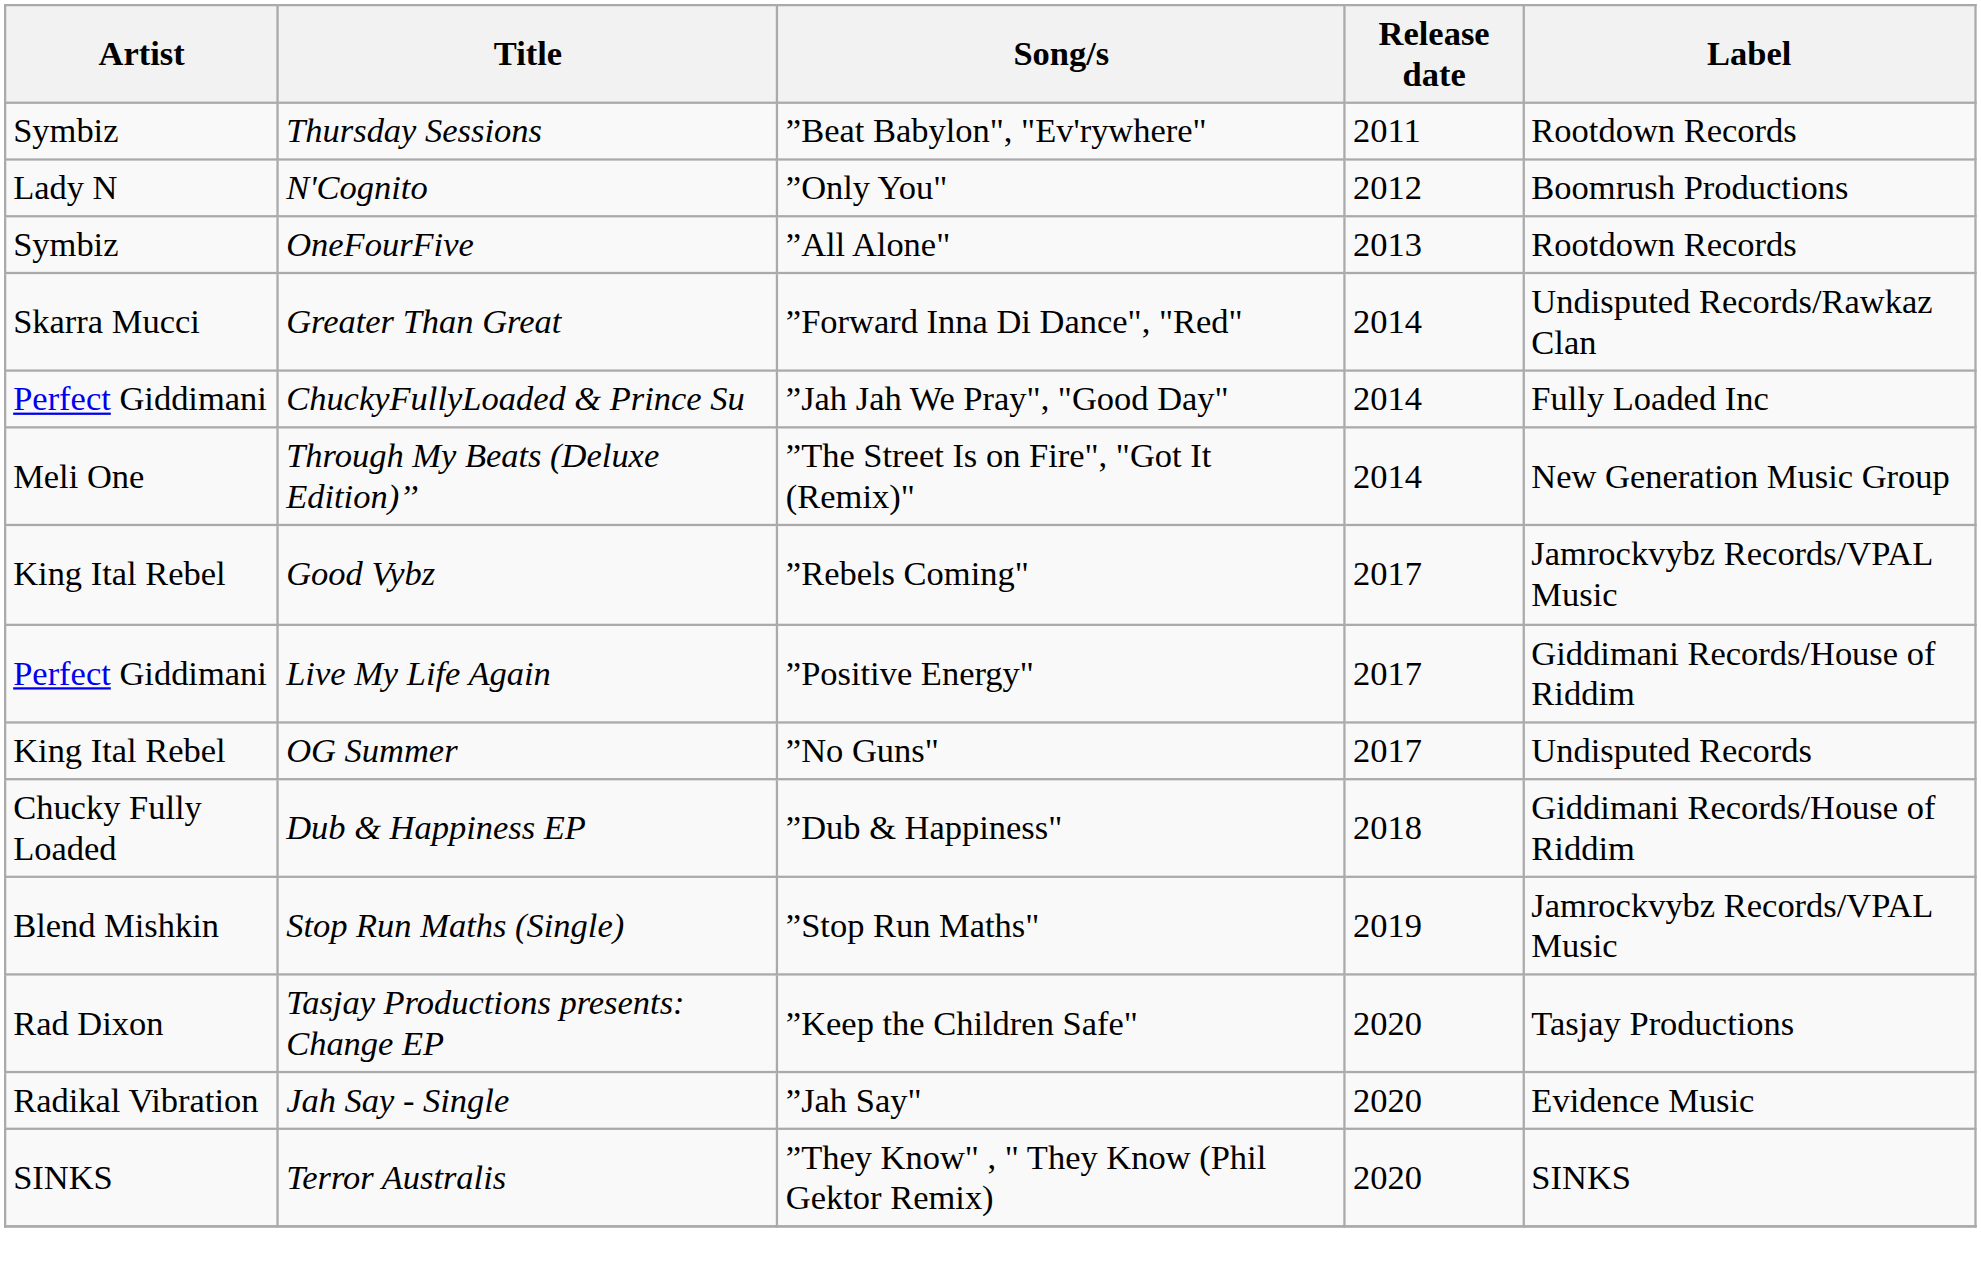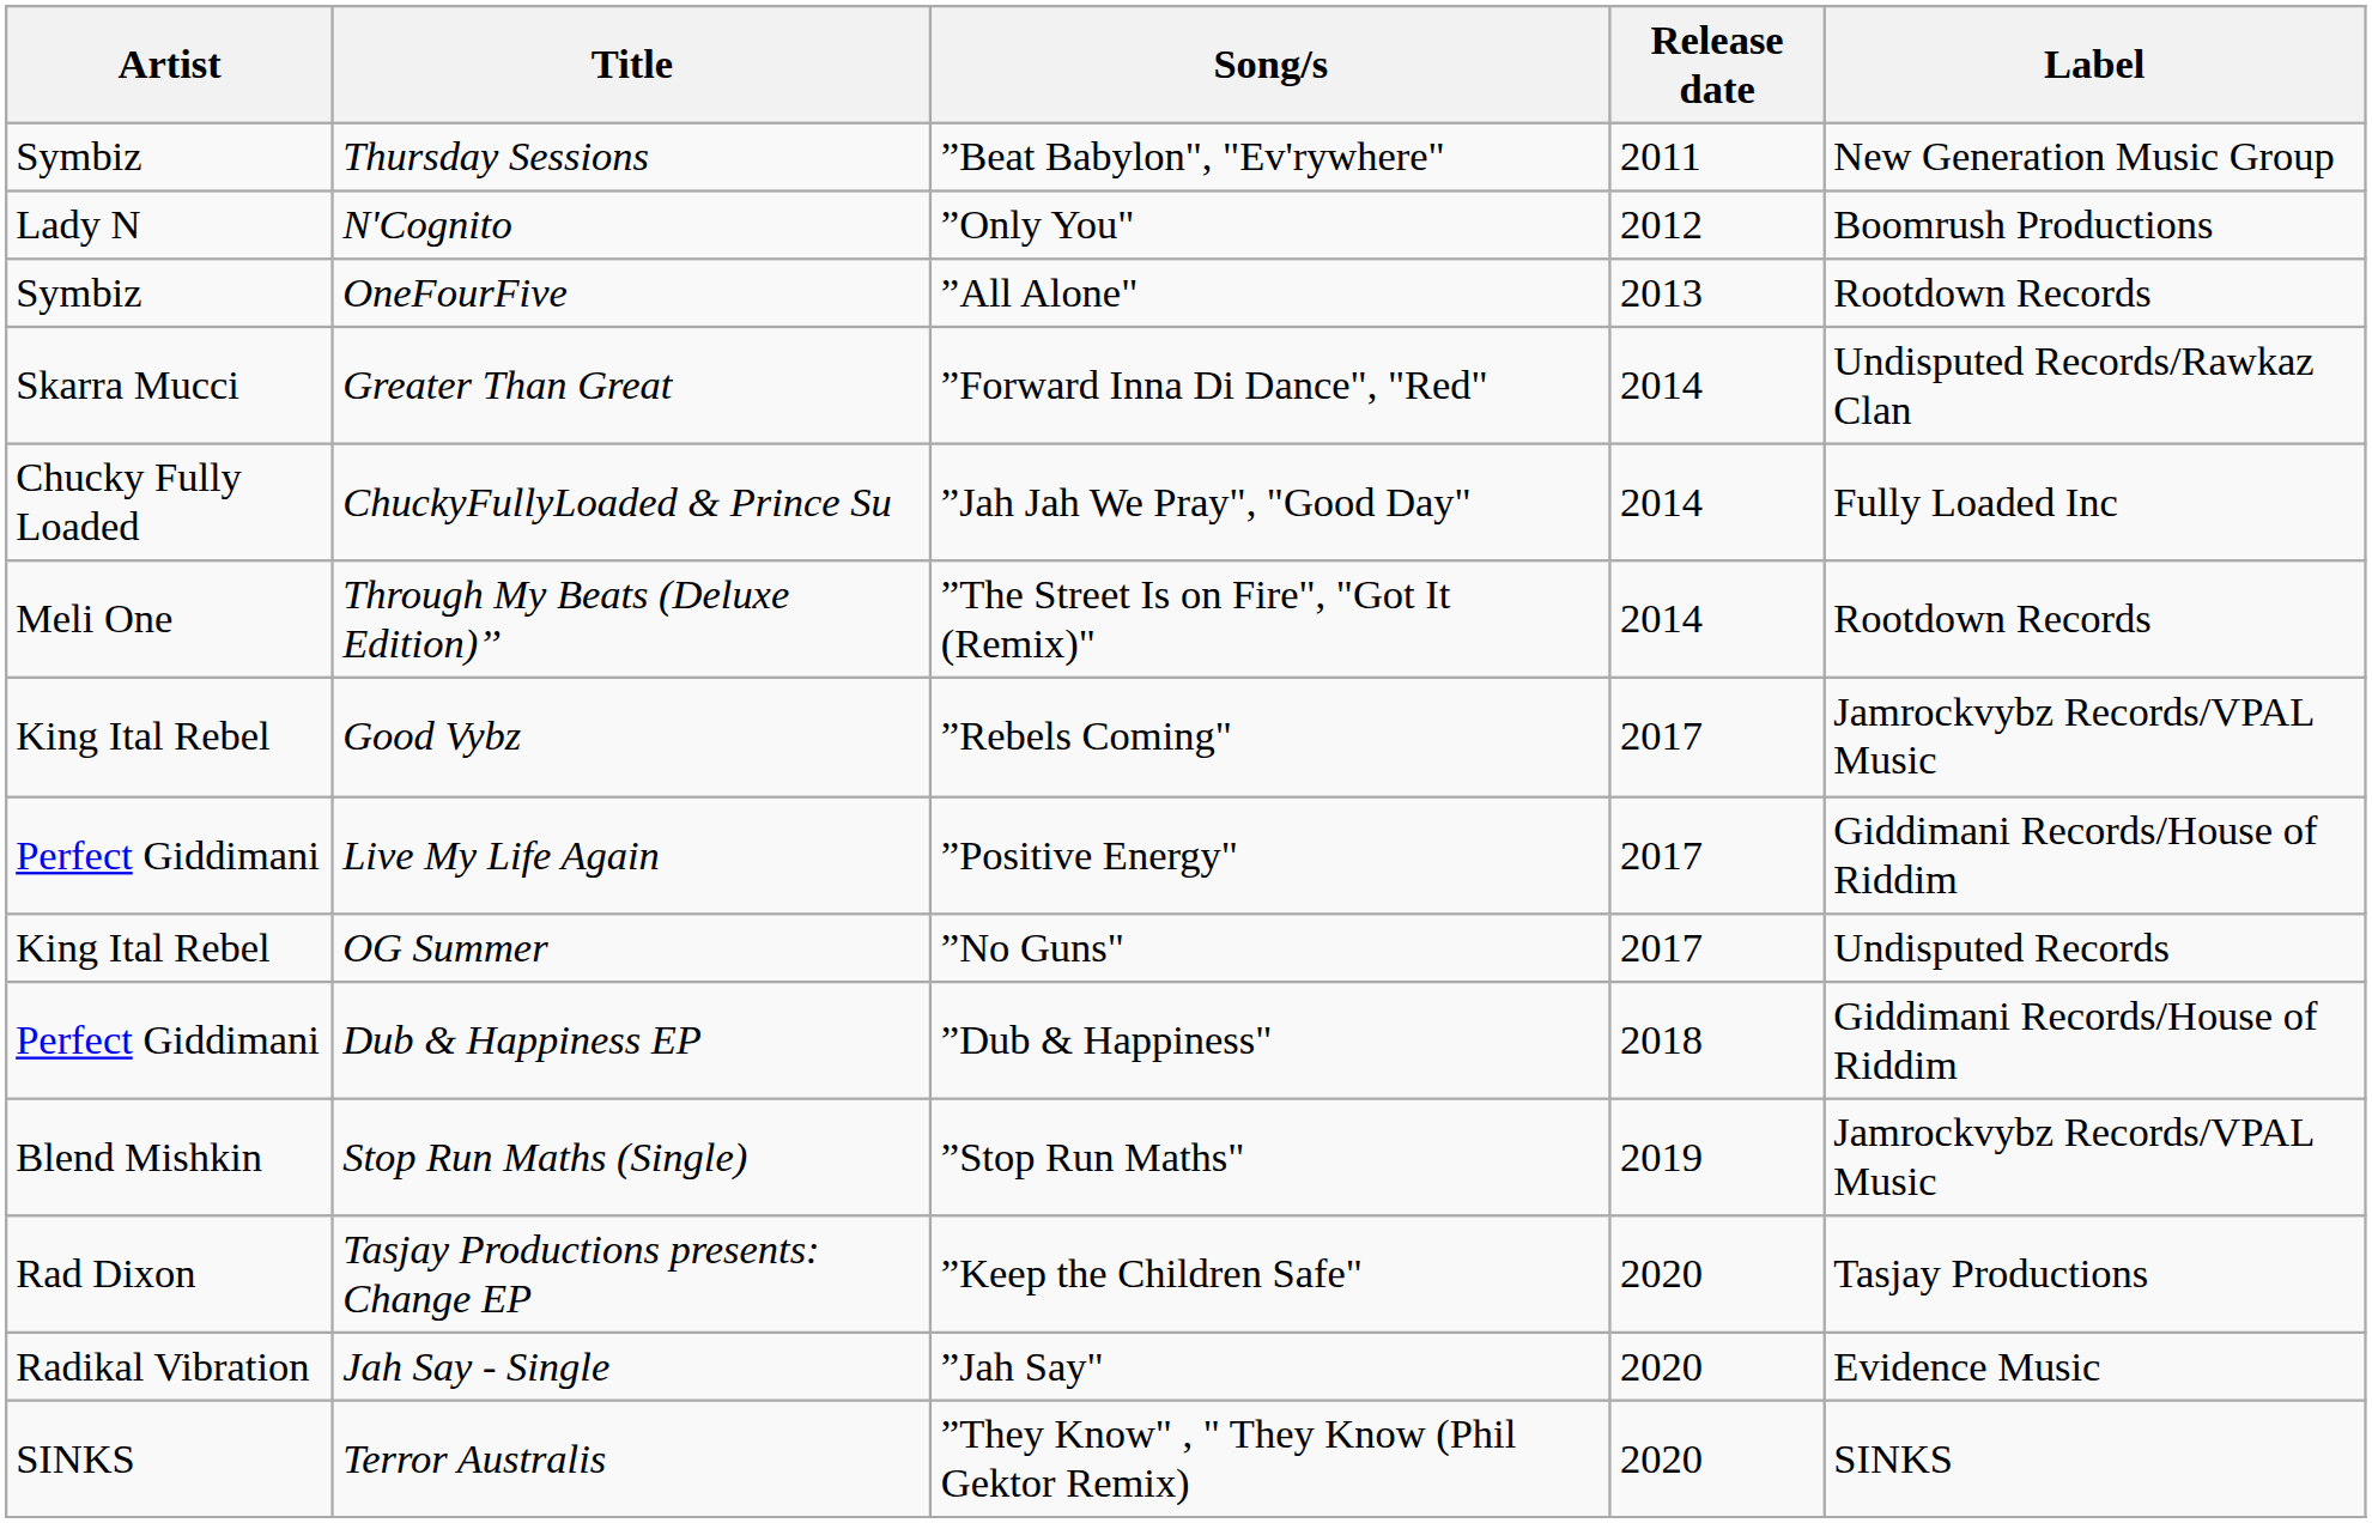Thursday Sessions | Label: Rootdown Records -> New Generation Music Group
ChuckyFullyLoaded & Prince Su | Artist: Perfect Giddimani -> Chucky Fully Loaded
Through My Beats (Deluxe Edition)’’ | Label: New Generation Music Group -> Rootdown Records
Dub & Happiness EP | Artist: Chucky Fully Loaded -> Perfect Giddimani
